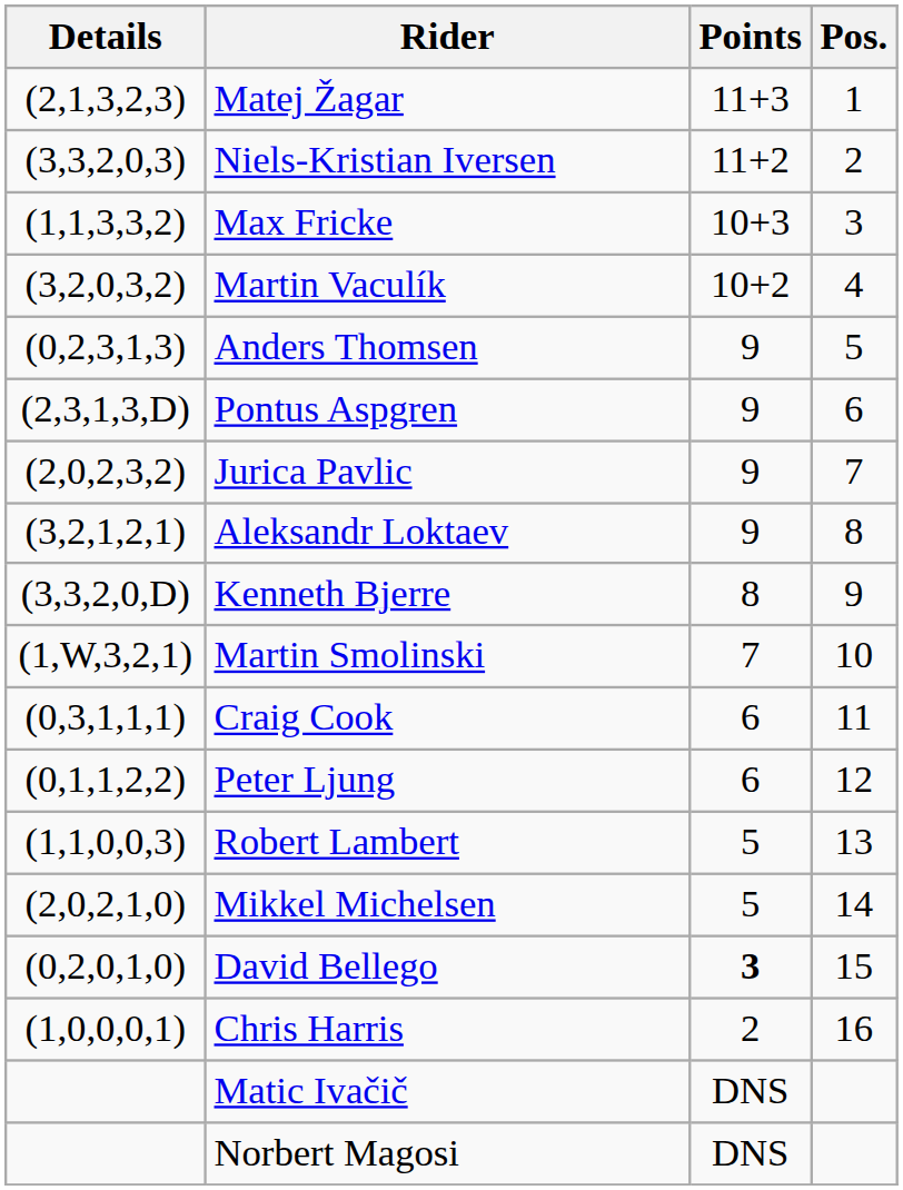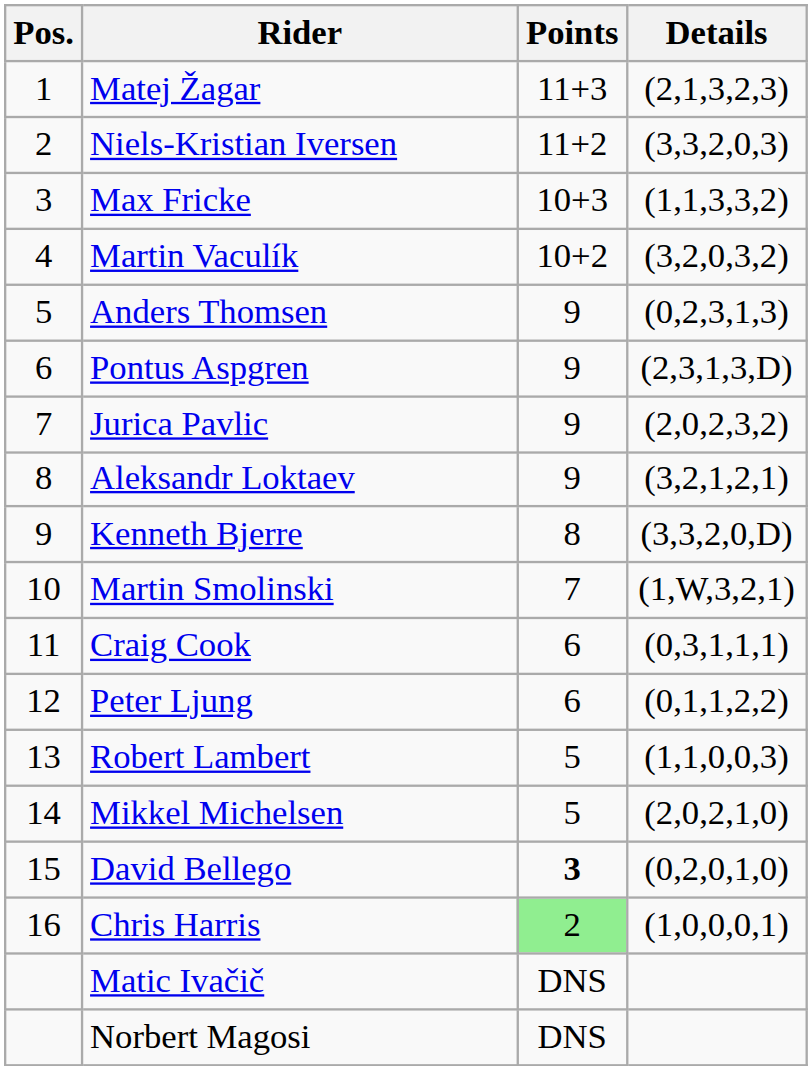columns swapped: Pos. <-> Details
Chris Harris | Points: no background -> lightgreen background
